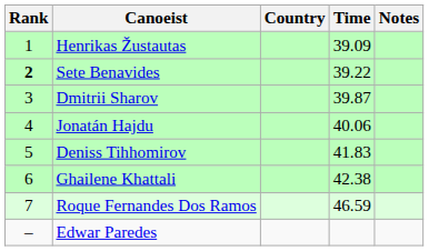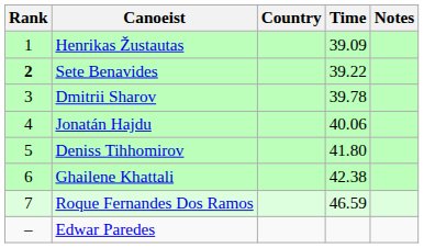Dmitrii Sharov | Time: 39.87 -> 39.78
Deniss Tihhomirov | Time: 41.83 -> 41.80
